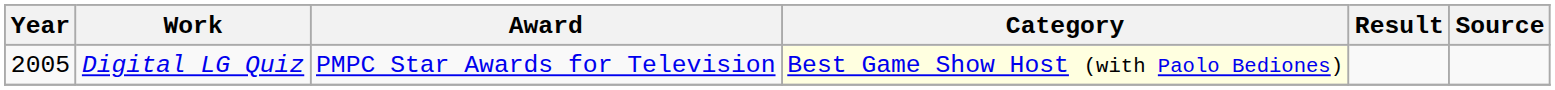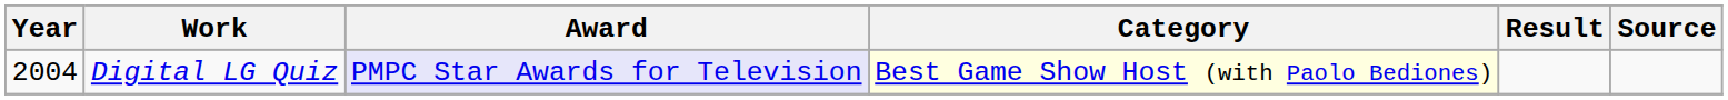Digital LG Quiz | Year: 2005 -> 2004
Digital LG Quiz | Award: no background -> lavender background
